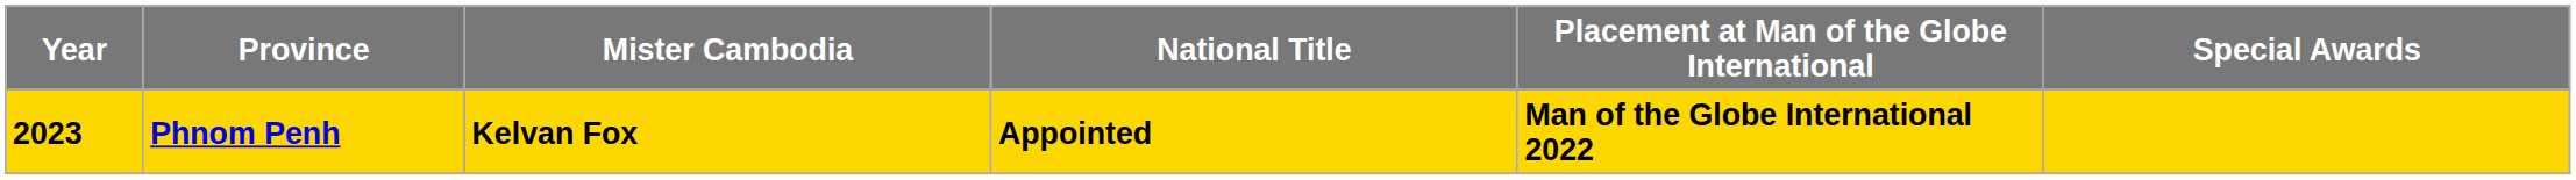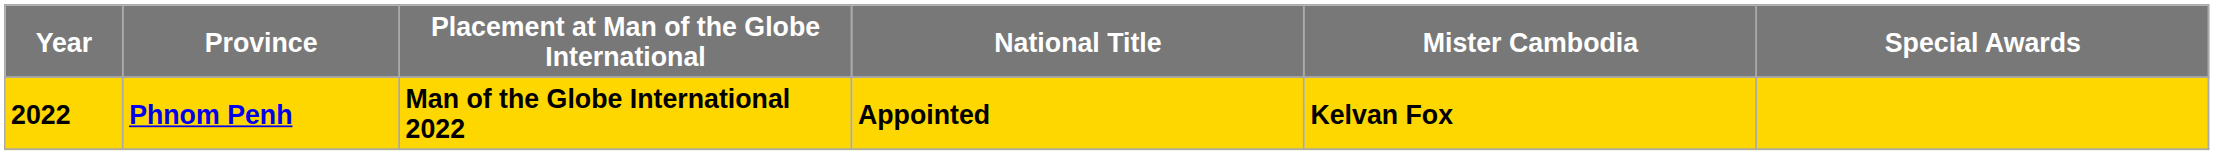columns swapped: Mister Cambodia <-> Placement at Man of the Globe International
Phnom Penh | Year: 2023 -> 2022
